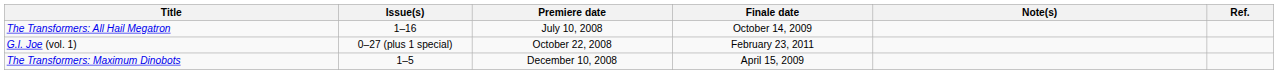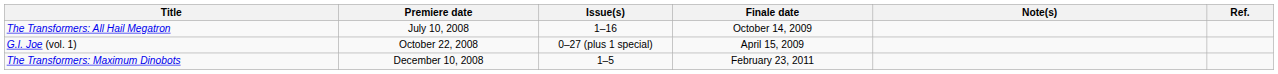columns swapped: Issue(s) <-> Premiere date
G.I. Joe (vol. 1) | Finale date: February 23, 2011 -> April 15, 2009
The Transformers: Maximum Dinobots | Finale date: April 15, 2009 -> February 23, 2011
